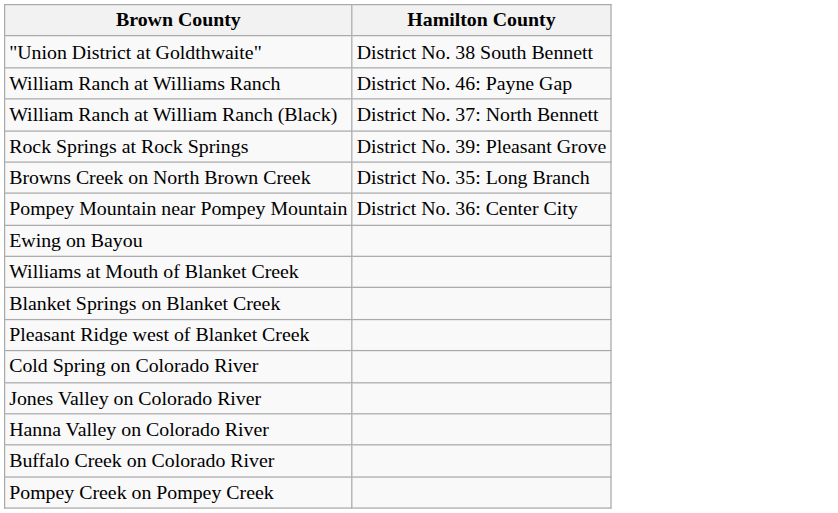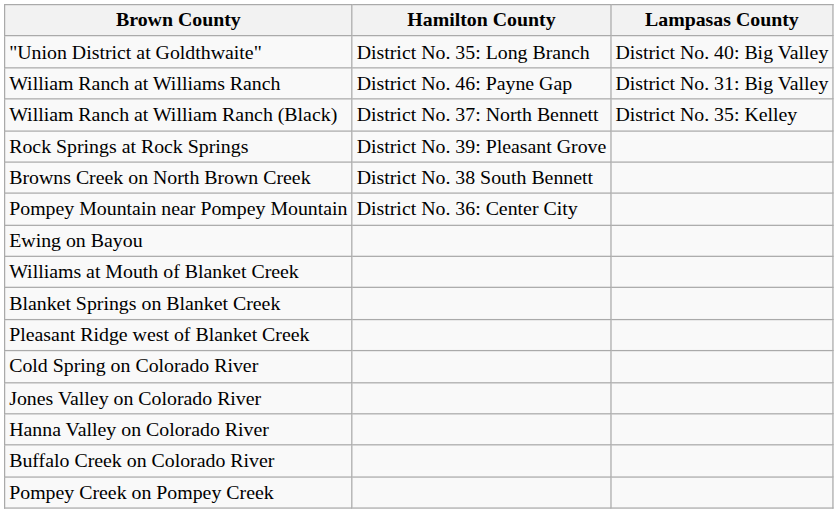+ column: Lampasas County | District No. 40: Big Valley | District No. 31: Big Valley | District No. 35: Kelley
"Union District at Goldthwaite" | Hamilton County: District No. 38 South Bennett -> District No. 35: Long Branch
Browns Creek on North Brown Creek | Hamilton County: District No. 35: Long Branch -> District No. 38 South Bennett
